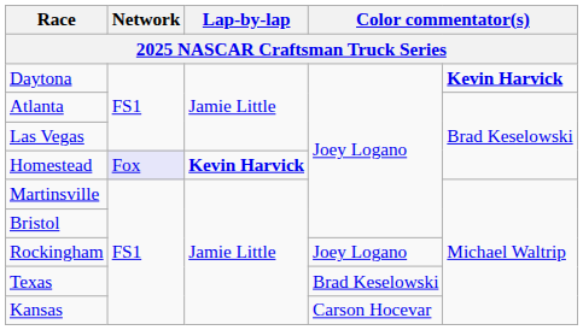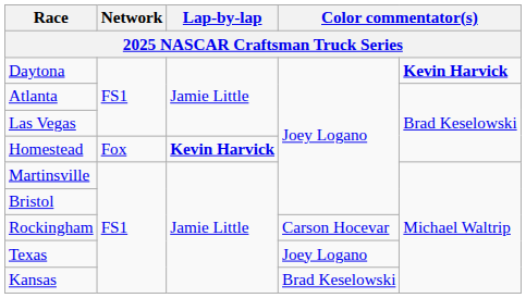Homestead | Network: lavender background -> no background
Rockingham | column 4: Joey Logano -> Carson Hocevar
Texas | column 4: Brad Keselowski -> Joey Logano
Kansas | column 4: Carson Hocevar -> Brad Keselowski
